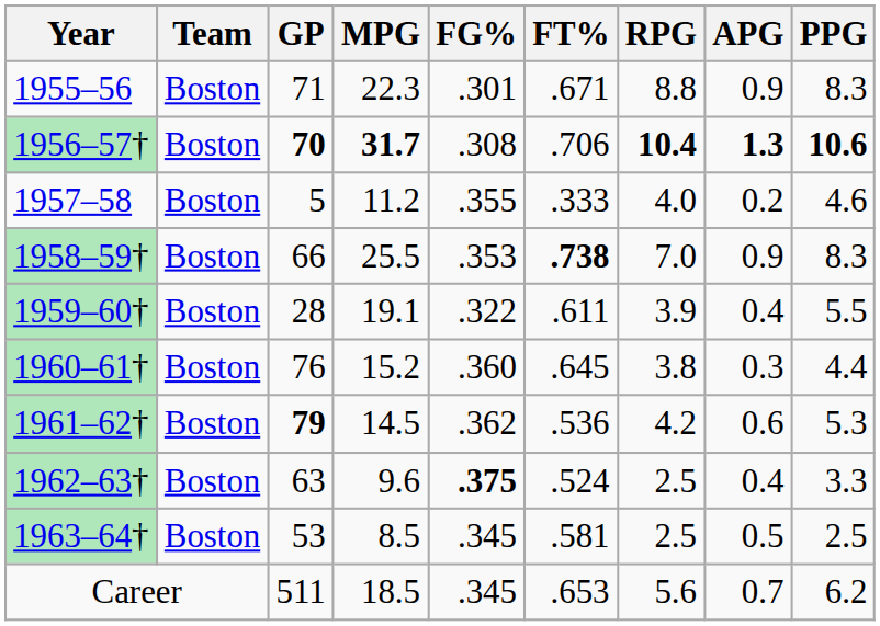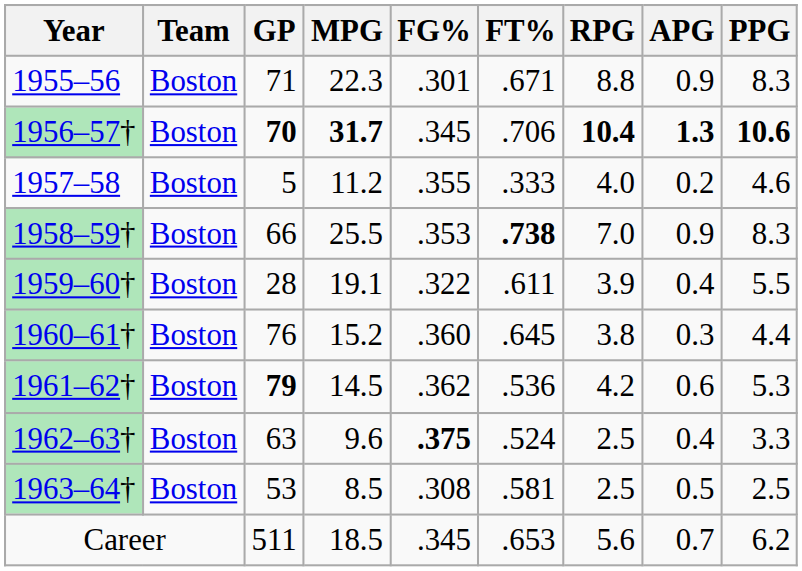1956–57† | FG%: .308 -> .345
1963–64† | FG%: .345 -> .308
